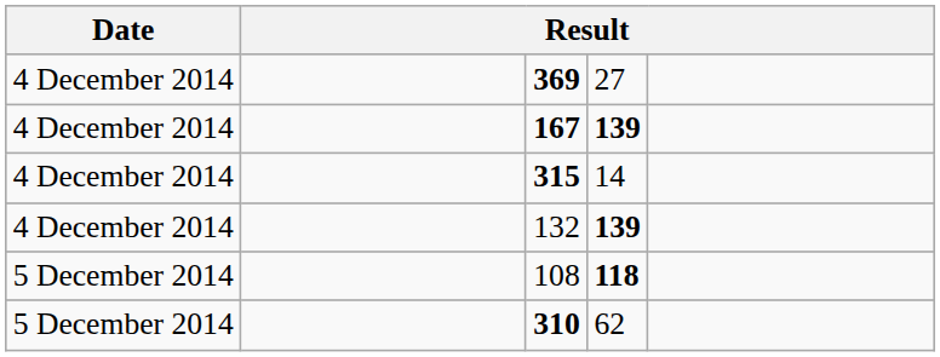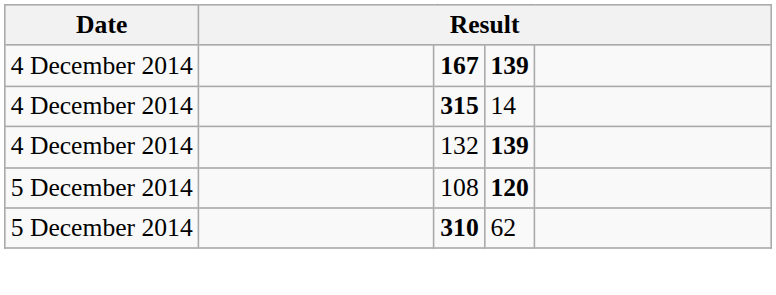- row: 4 December 2014 | 369 | 27
108 | column 4: 118 -> 120
